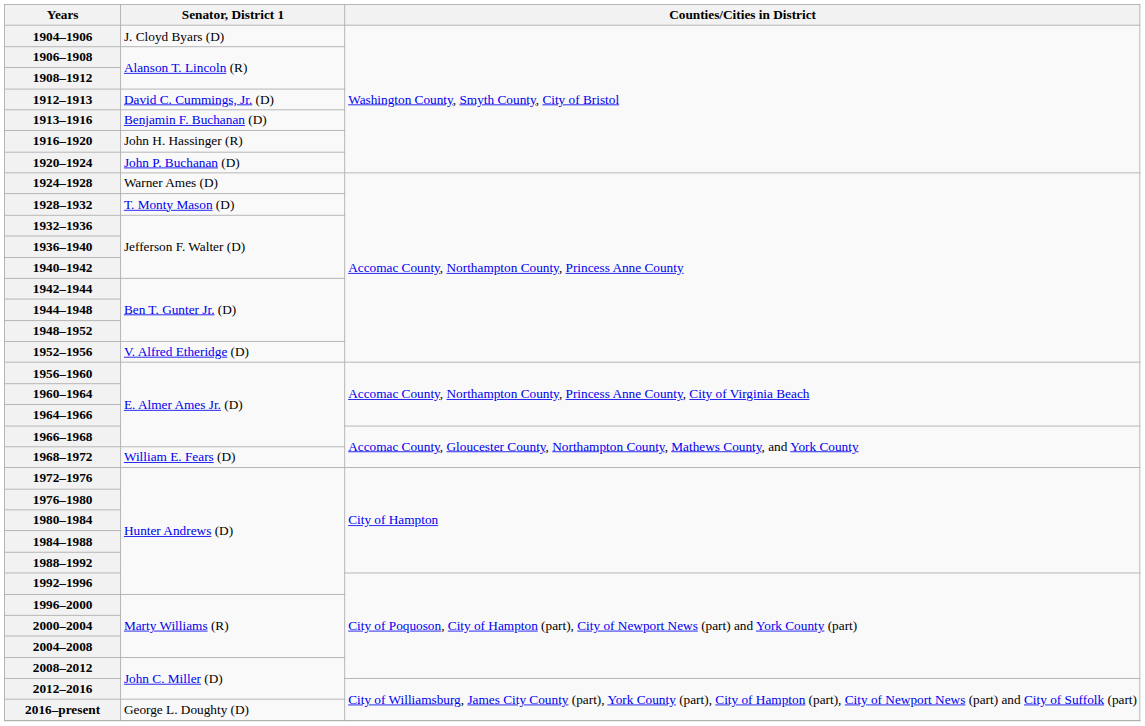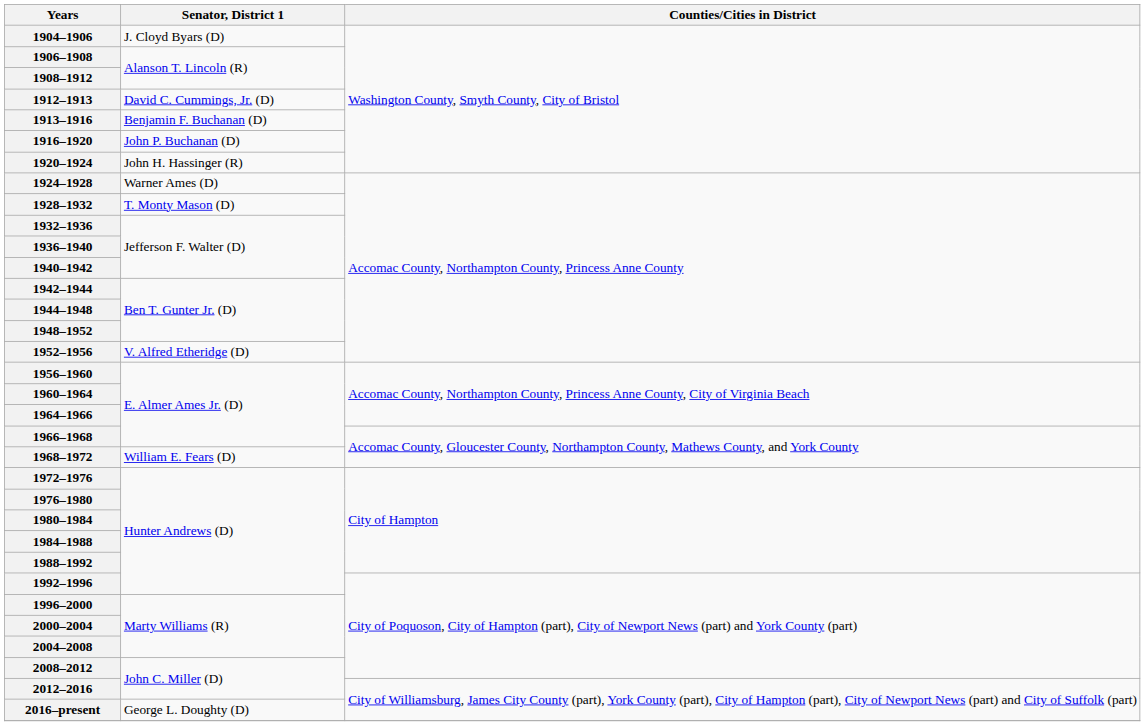1916–1920 | Senator, District 1: John H. Hassinger (R) -> John P. Buchanan (D)
1920–1924 | Senator, District 1: John P. Buchanan (D) -> John H. Hassinger (R)
